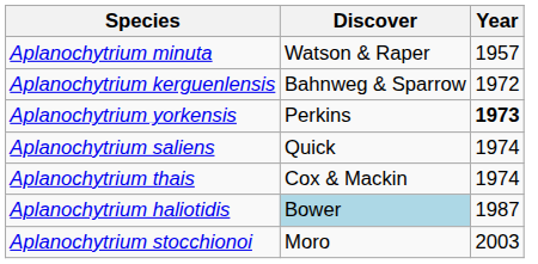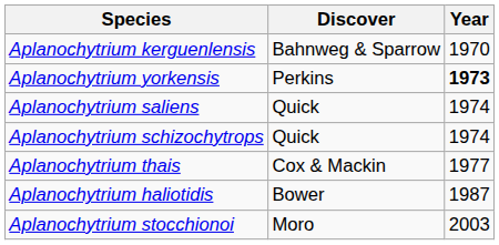- row: Aplanochytrium minuta | Watson & Raper | 1957
Aplanochytrium kerguenlensis | Year: 1972 -> 1970
+ row: Aplanochytrium schizochytrops | Quick | 1974
Aplanochytrium thais | Year: 1974 -> 1977
Aplanochytrium haliotidis | Discover: lightblue background -> no background
